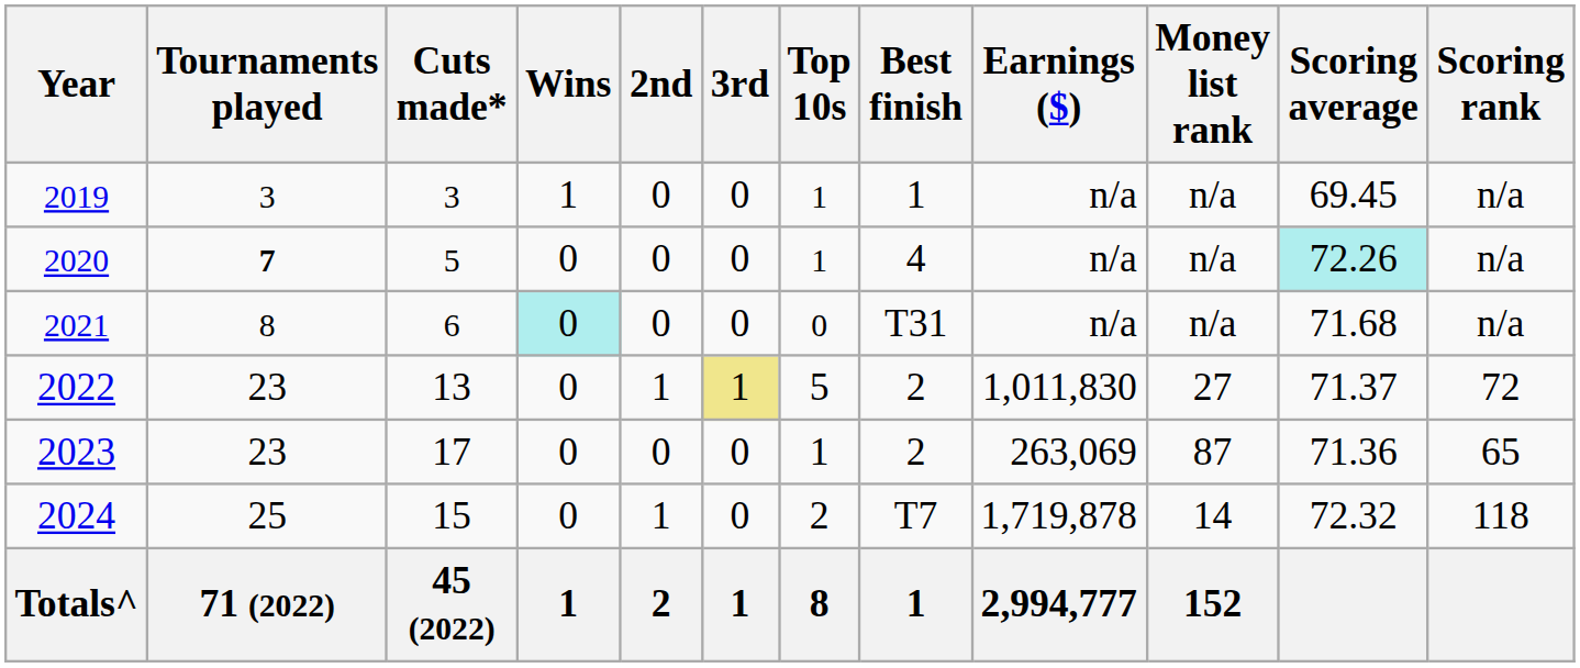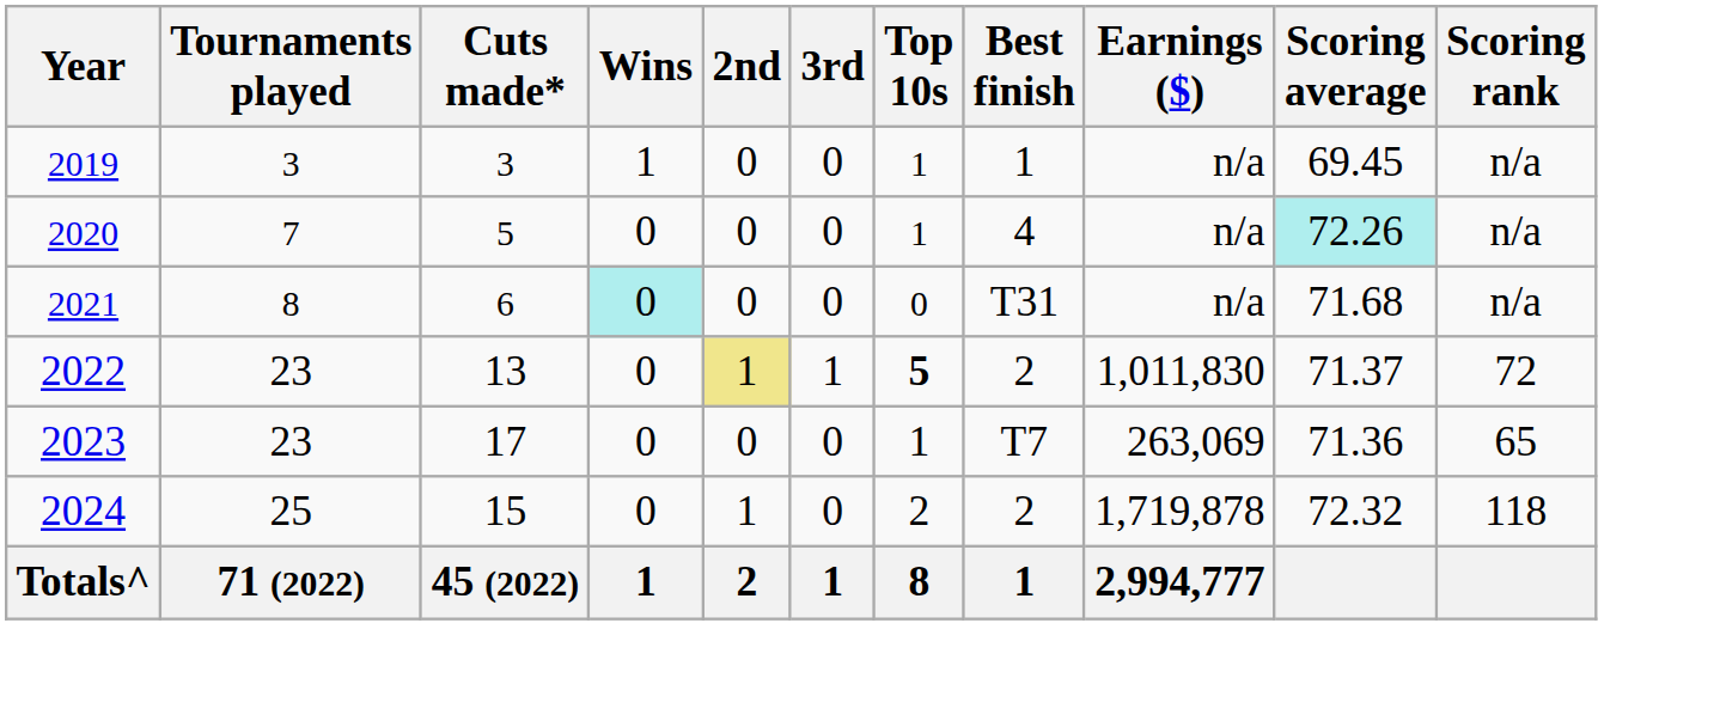- column: Money list rank | n/a | n/a | n/a | 27 | 87 | 14 | 152
2020 | Tournaments played: bold -> normal
2022 | 2nd: no background -> khaki background
2022 | 3rd: khaki background -> no background
2022 | Top 10s: normal -> bold
2023 | Best finish: 2 -> T7
2024 | Best finish: T7 -> 2
